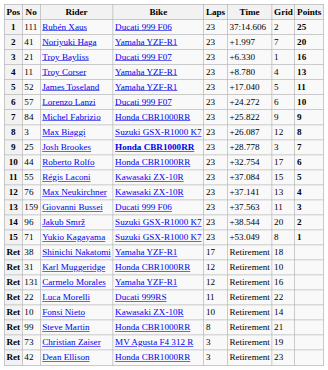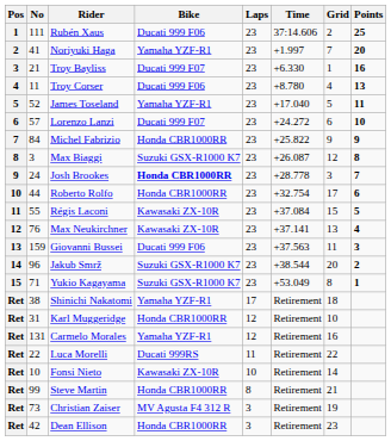Troy Corser | Bike: Yamaha YZF-R1 -> Ducati 999 F06
Josh Brookes | No: 25 -> 24
